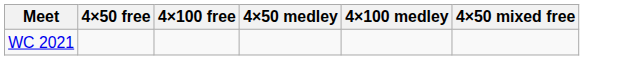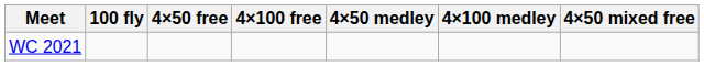+ column: 100 fly
